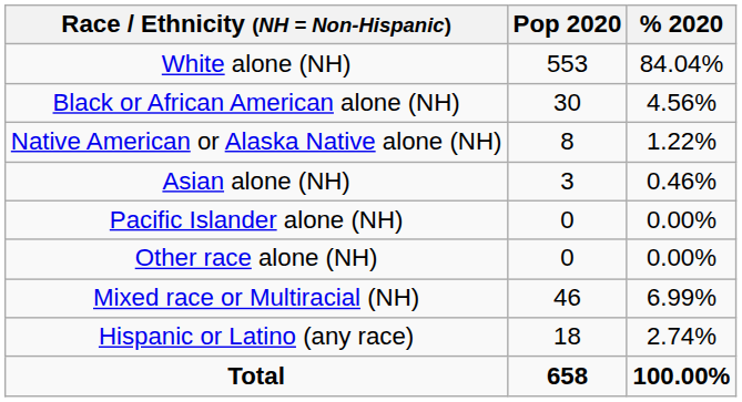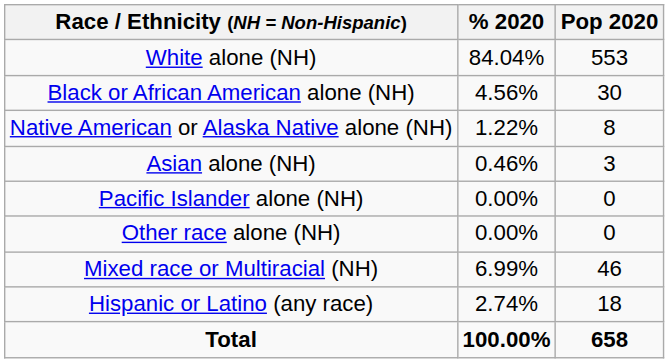columns swapped: Pop 2020 <-> % 2020
